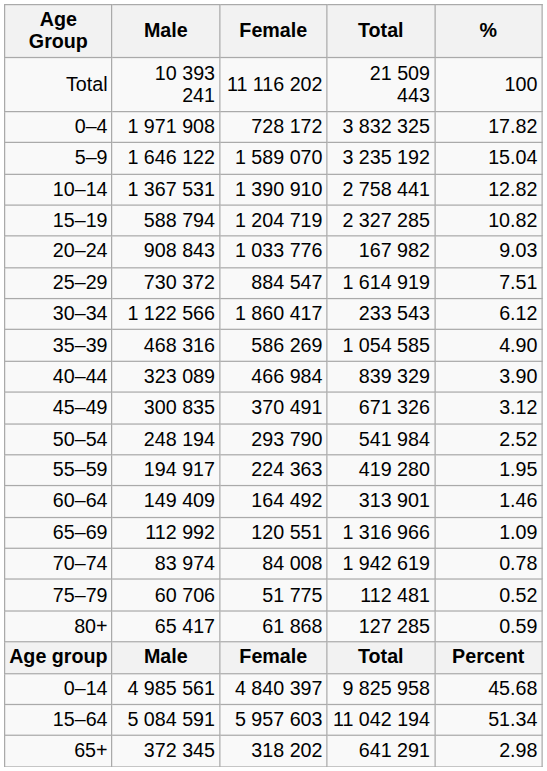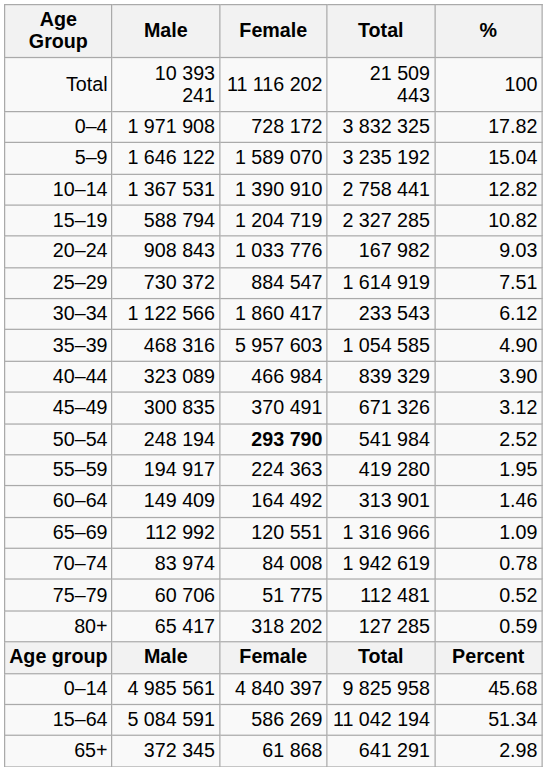35–39 | Female: 586 269 -> 5 957 603
50–54 | Female: normal -> bold
80+ | Female: 61 868 -> 318 202
15–64 | Female: 5 957 603 -> 586 269
65+ | Female: 318 202 -> 61 868
